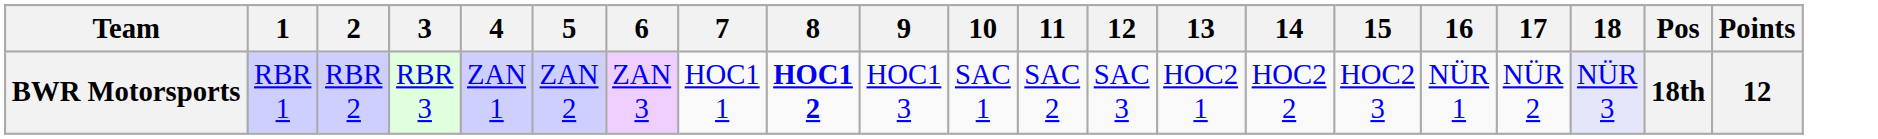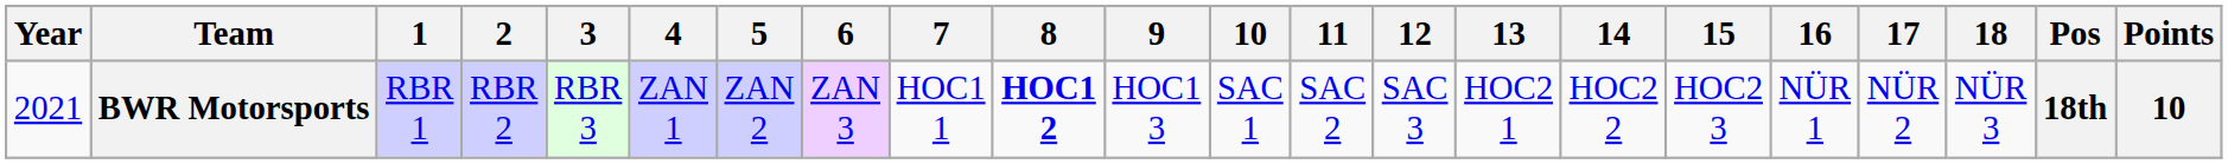+ column: Year | 2021
BWR Motorsports | 18: lavender background -> no background
BWR Motorsports | Points: 12 -> 10
